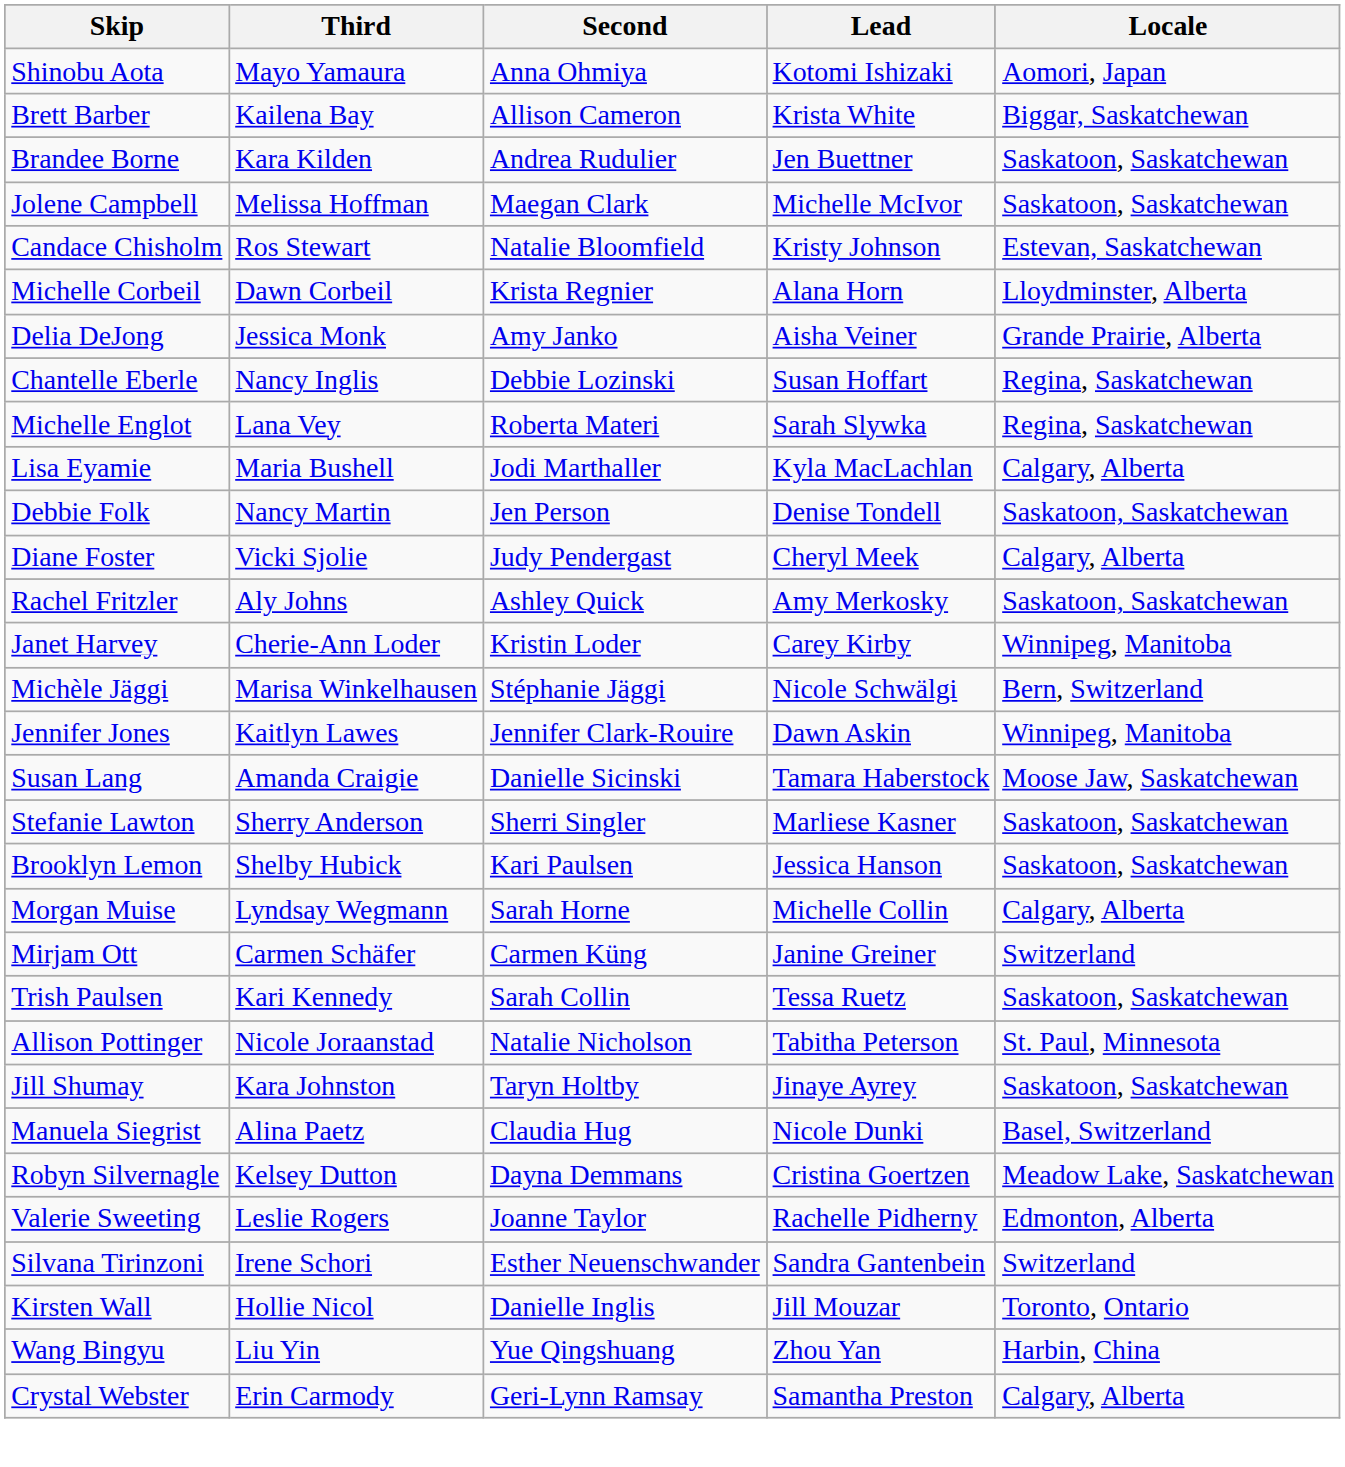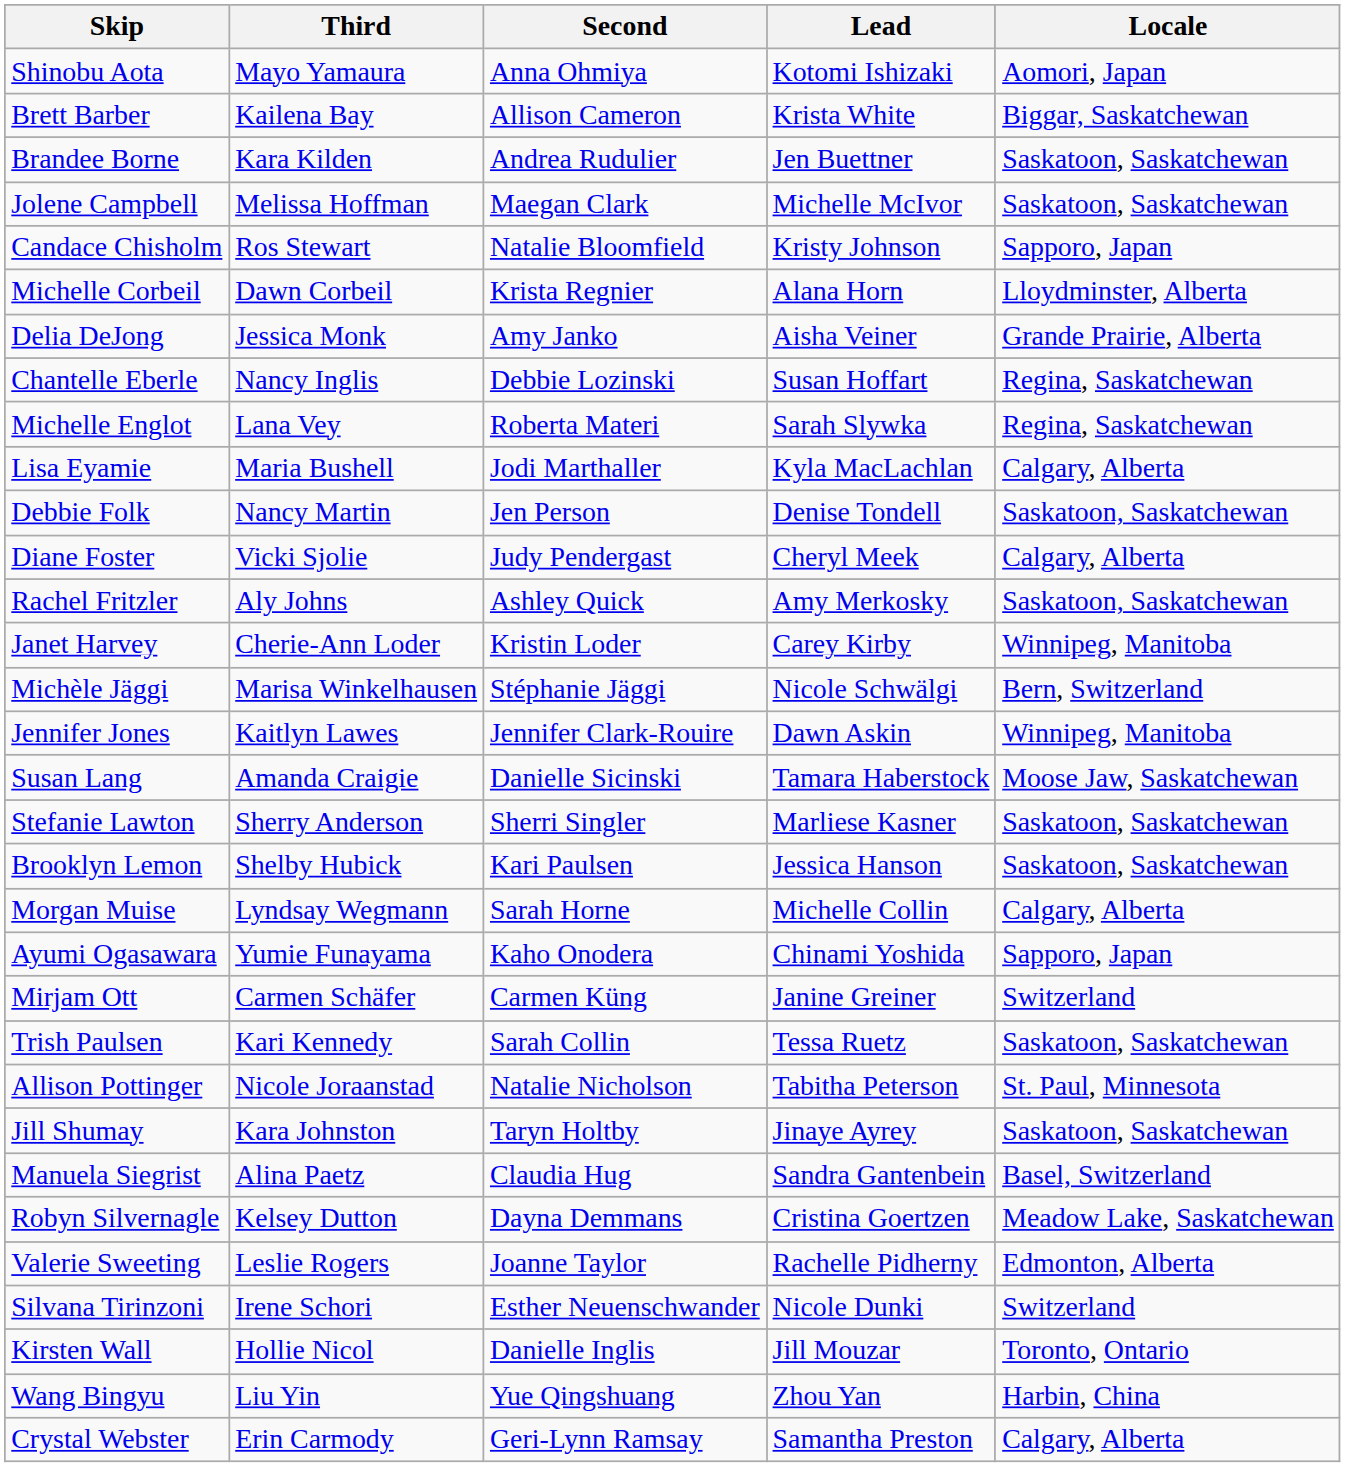Candace Chisholm | Locale: Estevan, Saskatchewan -> Sapporo, Japan
+ row: Ayumi Ogasawara | Yumie Funayama | Kaho Onodera | Chinami Yoshida | Sapporo, Japan
Manuela Siegrist | Lead: Nicole Dunki -> Sandra Gantenbein
Silvana Tirinzoni | Lead: Sandra Gantenbein -> Nicole Dunki
